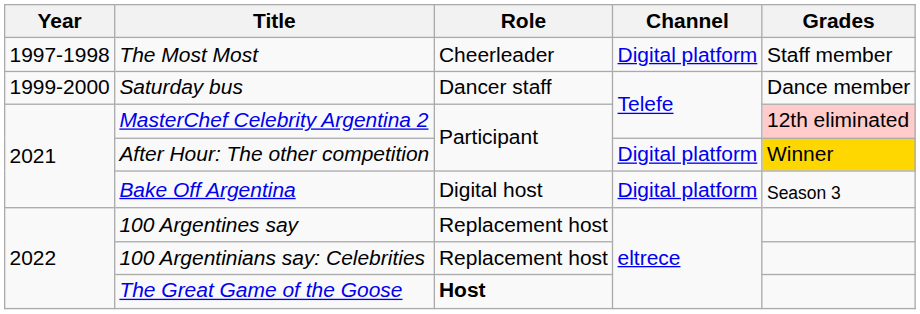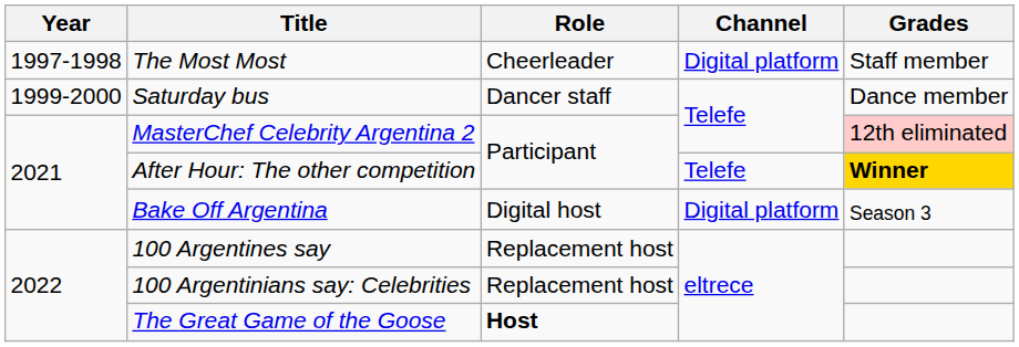After Hour: The other competition | Channel: Digital platform -> Telefe
After Hour: The other competition | Grades: normal -> bold
